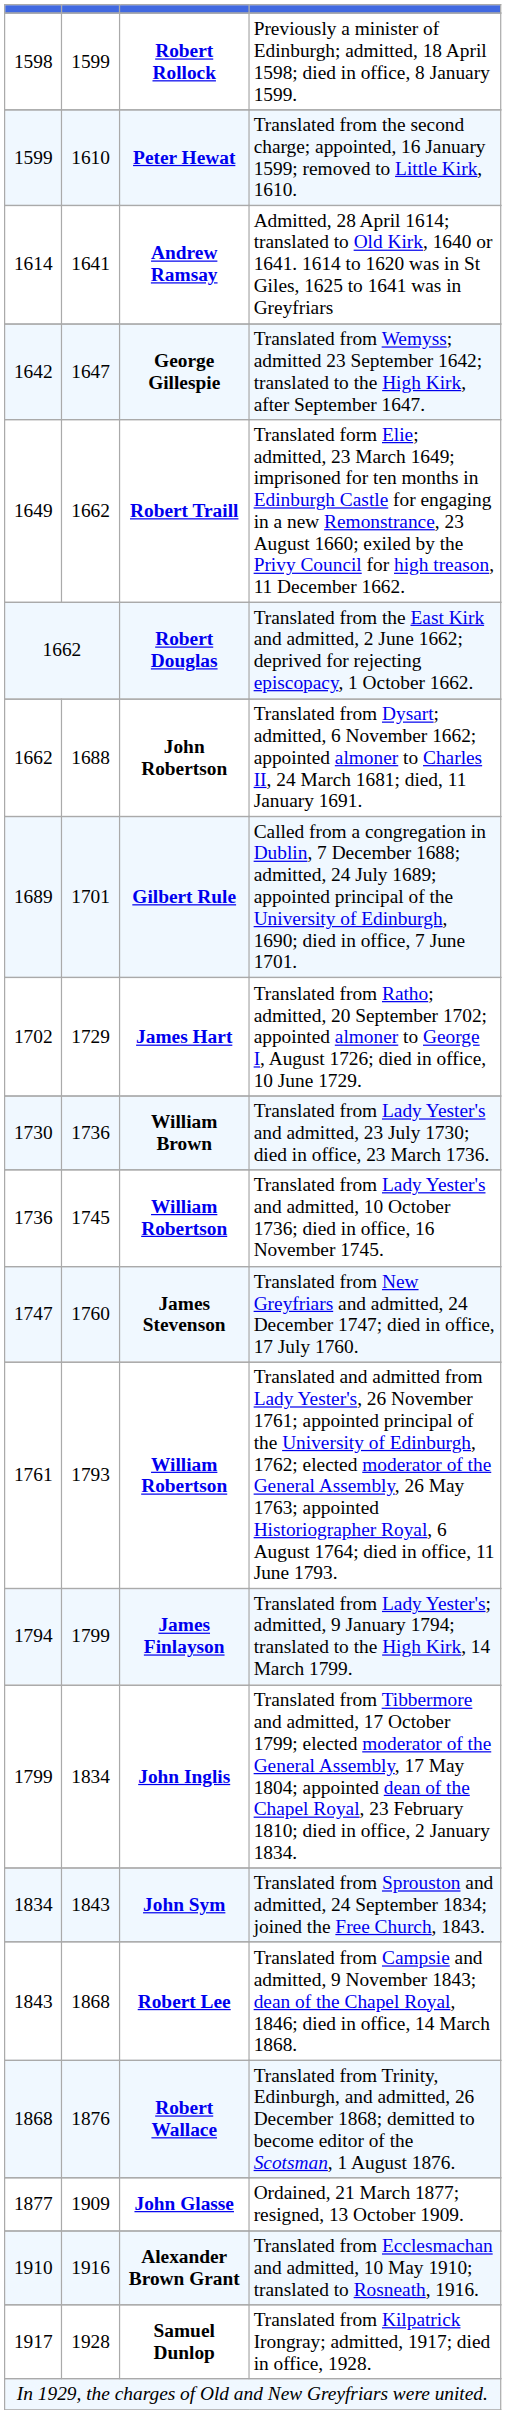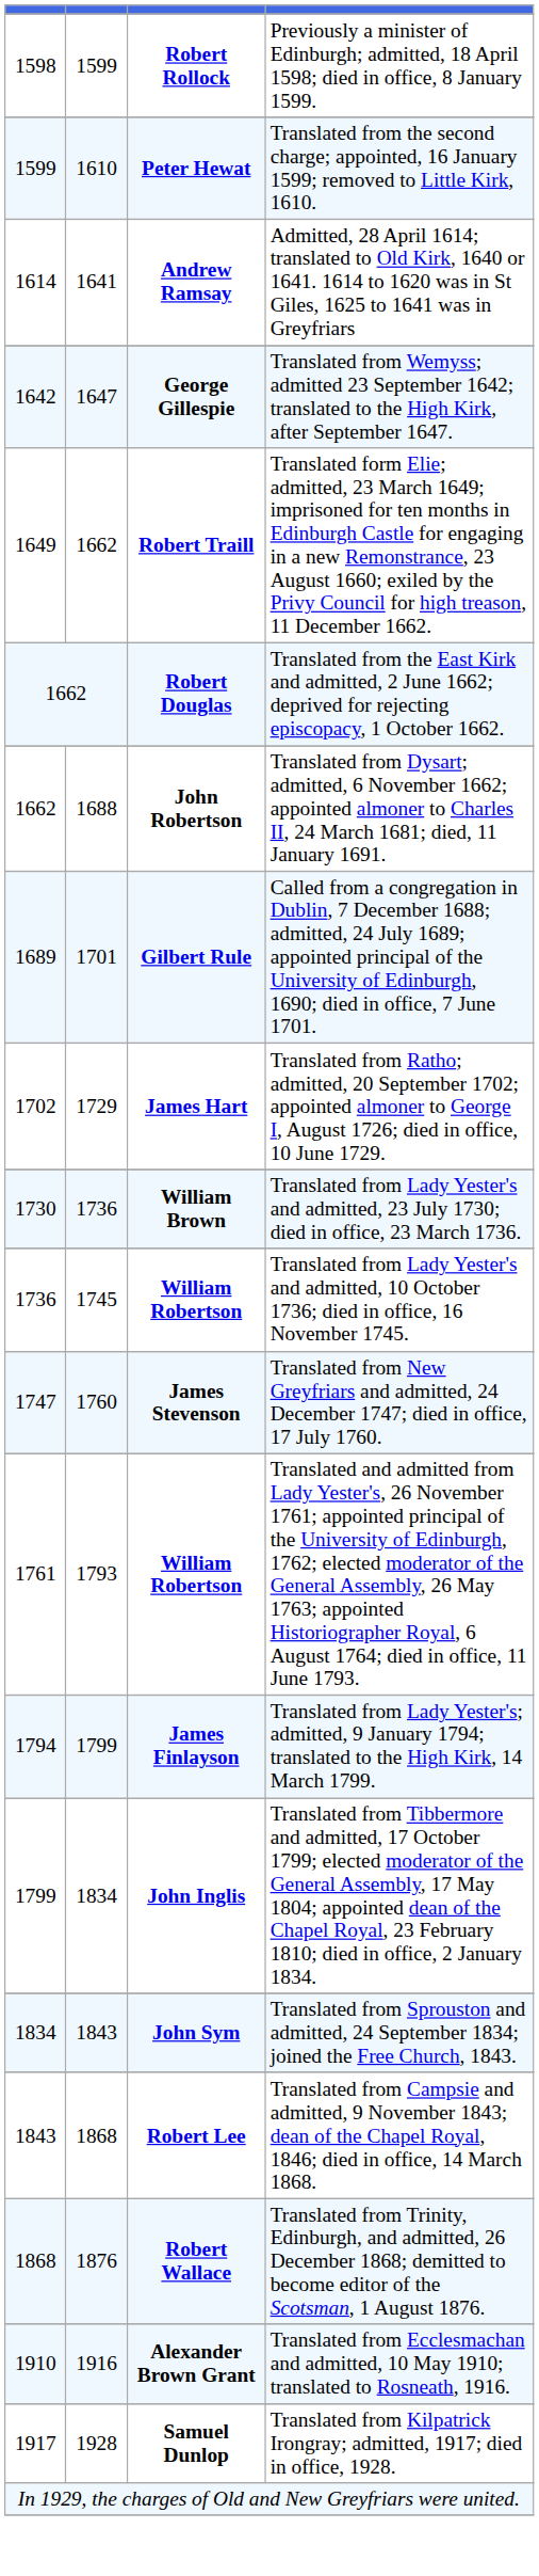- row: 1877 | 1909 | John Glasse | Ordained, 21 March 1877; resigned, 13 October 1909.
